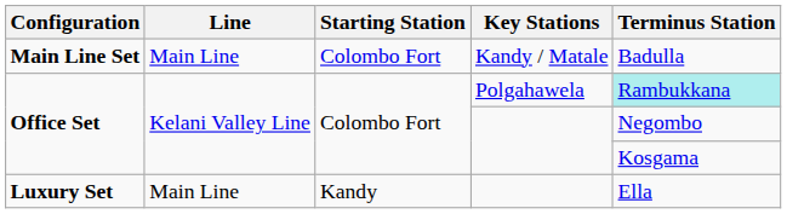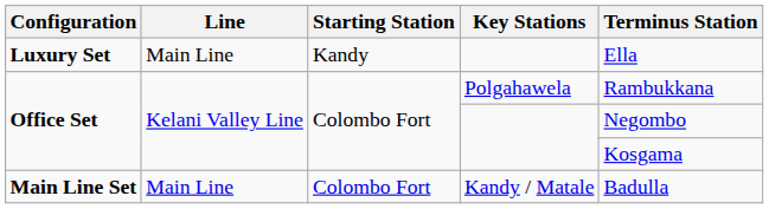rows swapped: Main Line Set <-> Luxury Set
Office Set / Polgahawela | Terminus Station: paleturquoise background -> no background
